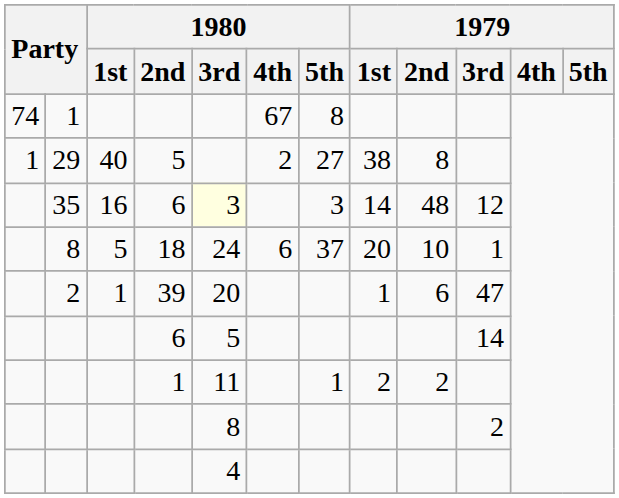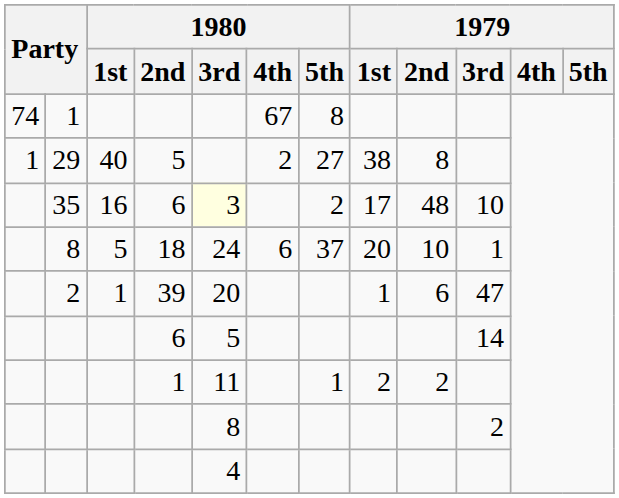35 | 1980 / 5th: 3 -> 2
35 | 1979 / 1st: 14 -> 17
35 | 1979 / 3rd: 12 -> 10
